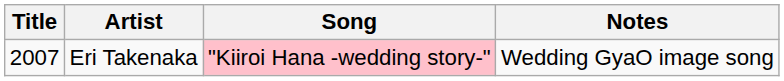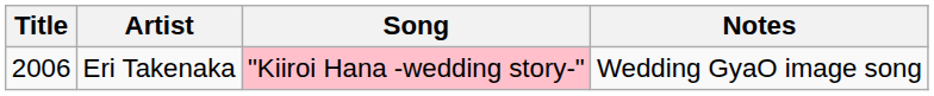Eri Takenaka | Title: 2007 -> 2006
